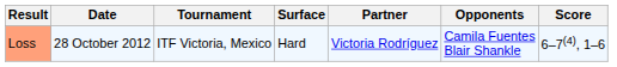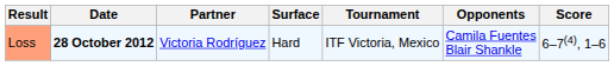columns swapped: Tournament <-> Partner
Loss | Date: normal -> bold
